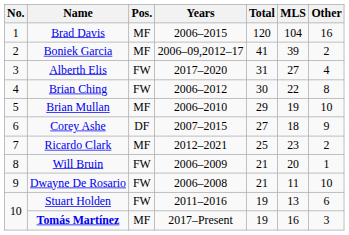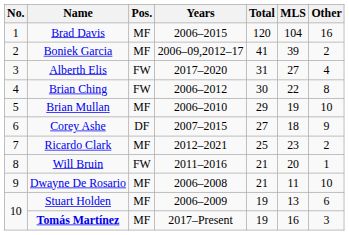Will Bruin | Years: 2006–2009 -> 2011–2016
Dwayne De Rosario | Pos.: FW -> MF
Stuart Holden | Pos.: FW -> MF
Stuart Holden | Years: 2011–2016 -> 2006–2009
